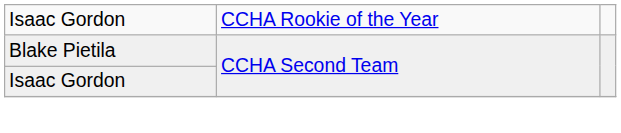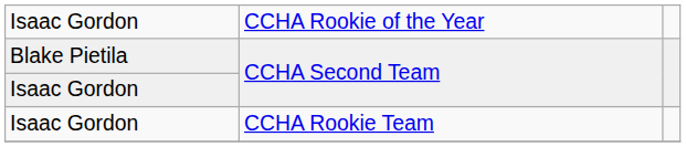+ row: Isaac Gordon | CCHA Rookie Team
